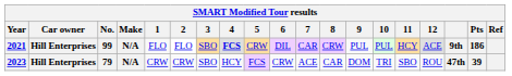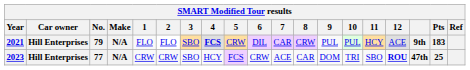2021 | No.: 99 -> 79
2021 | Pts: 186 -> 183
2023 | No.: 79 -> 77
2023 | 12: normal -> bold
2023 | Pts: 39 -> 25
